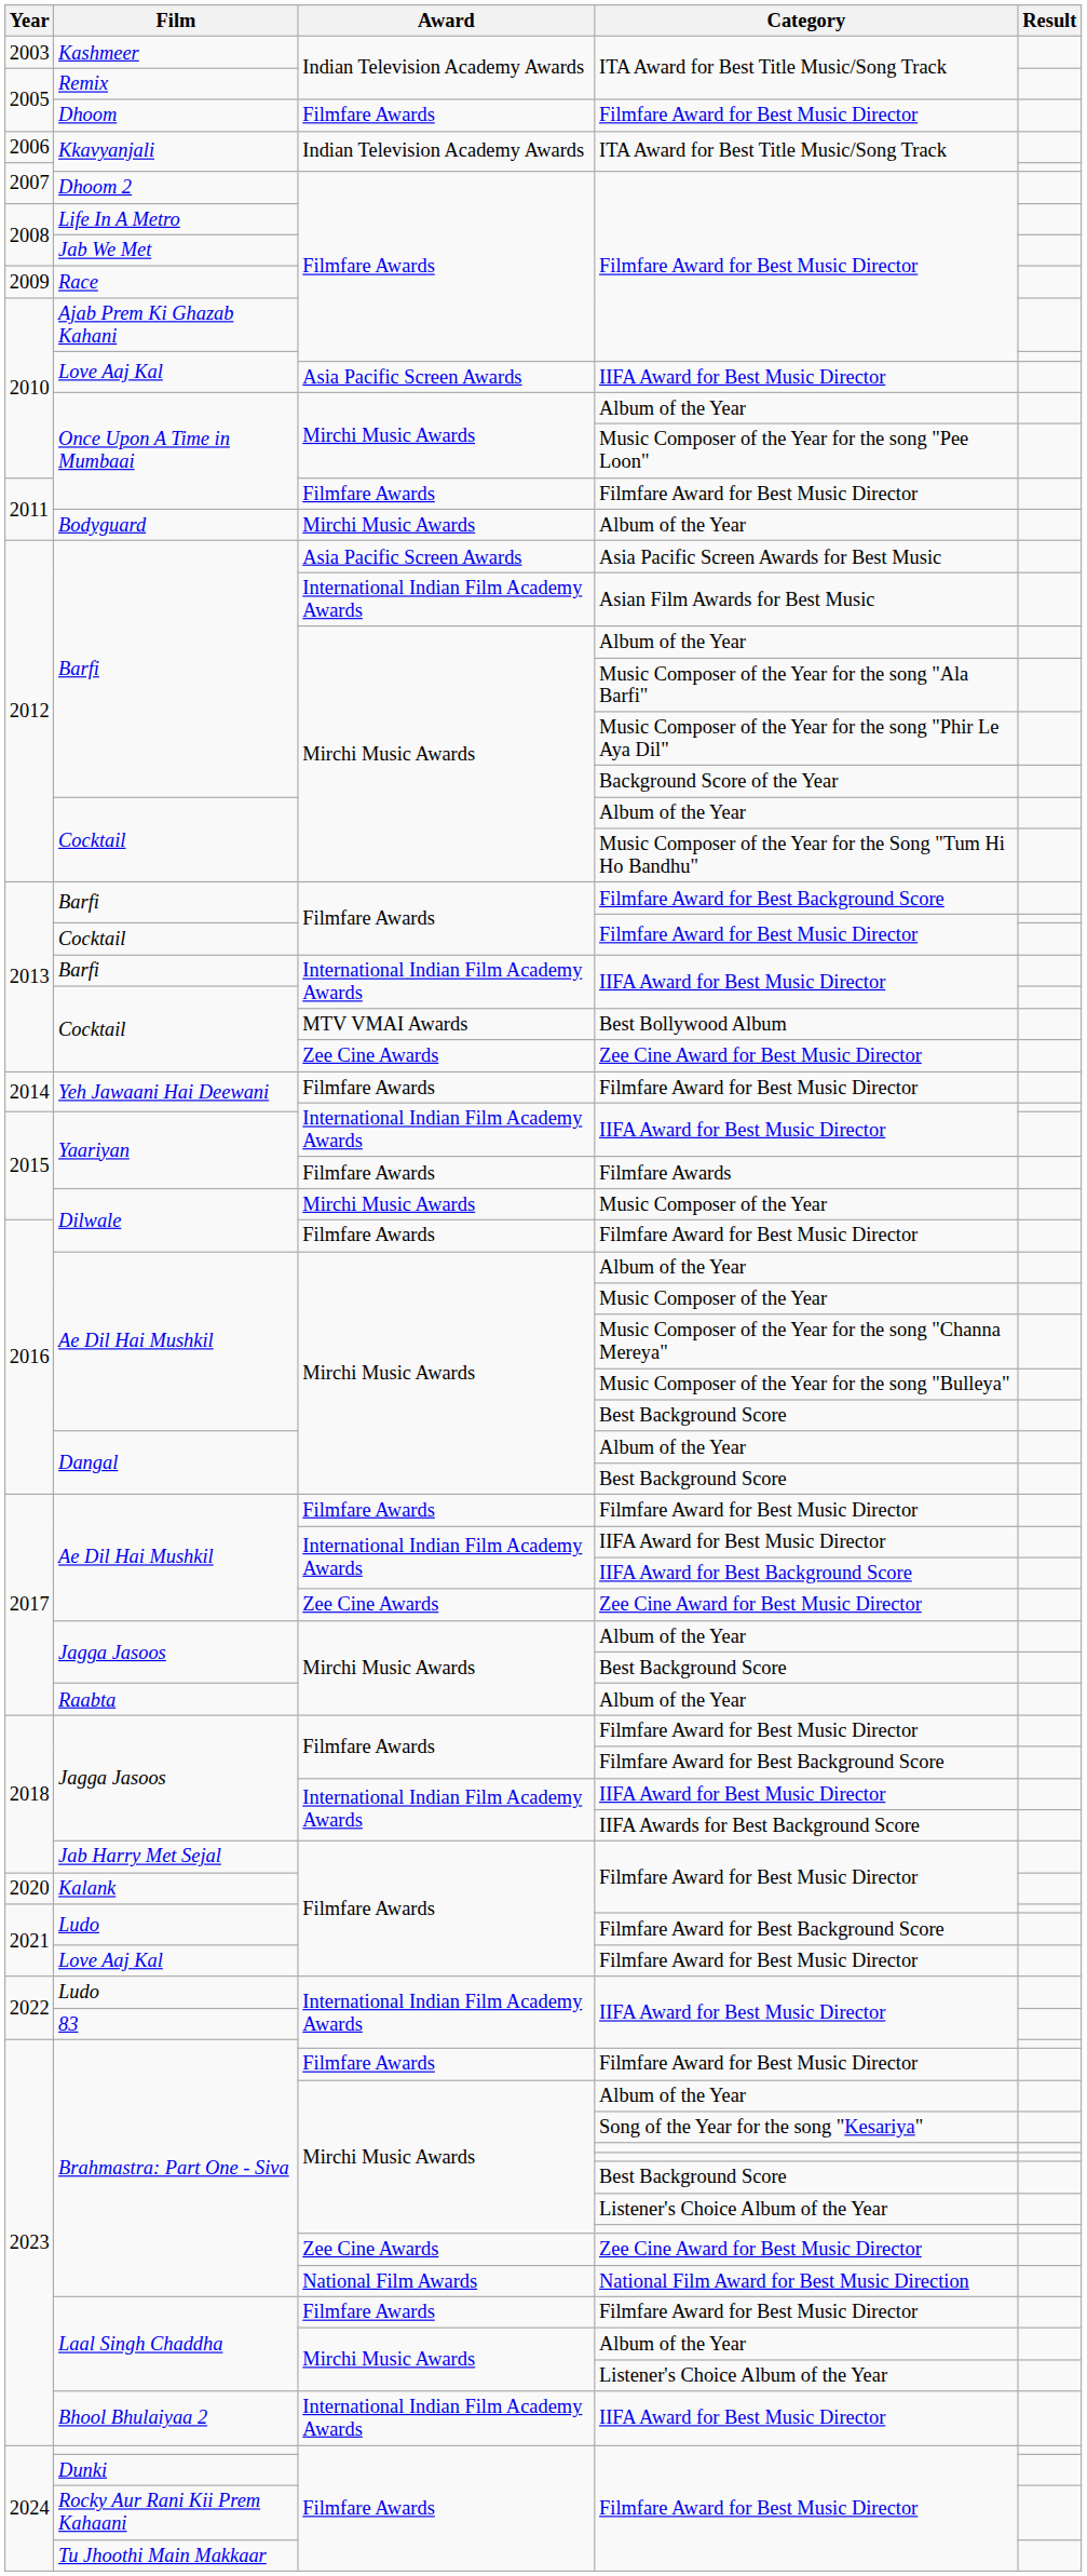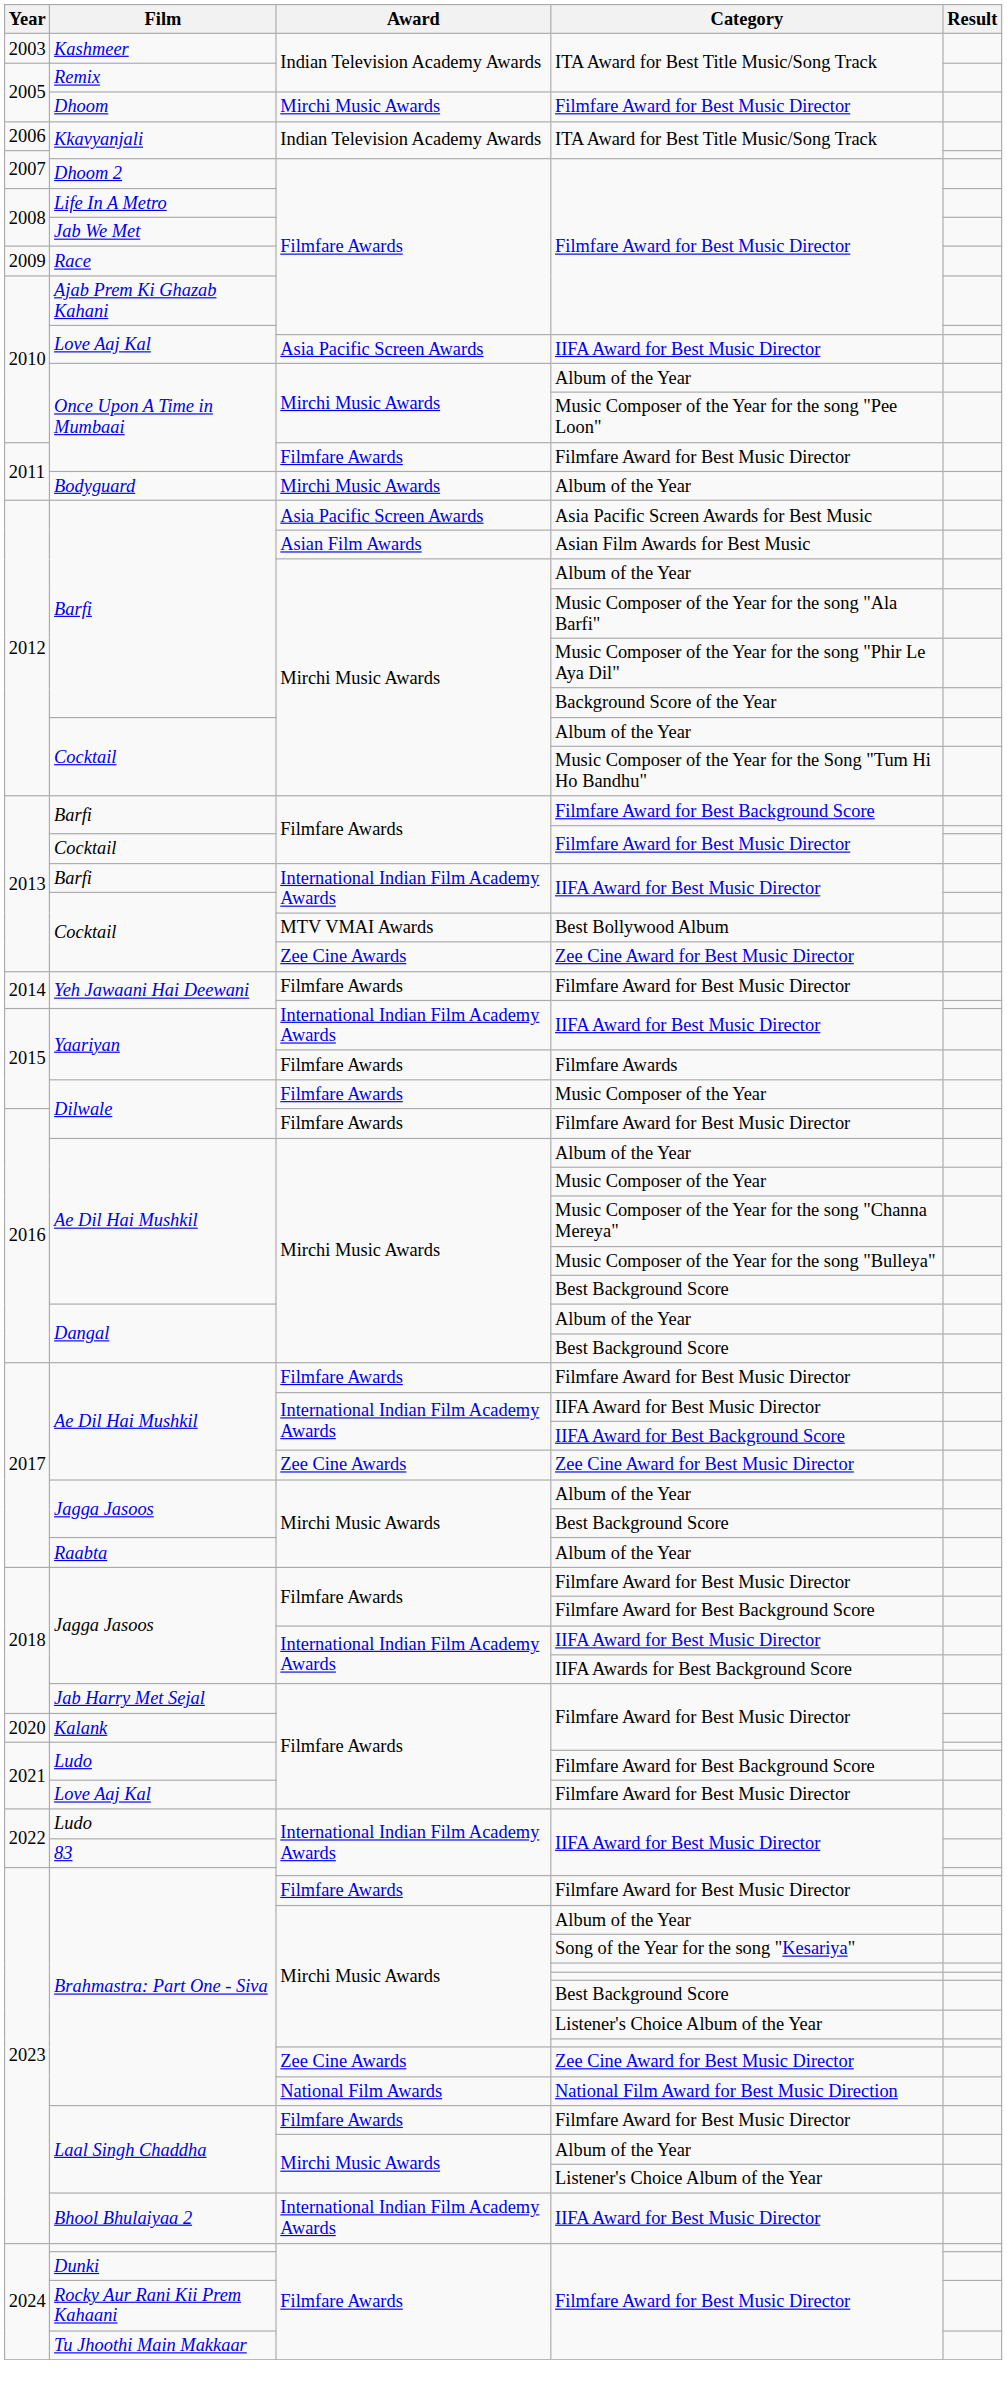Dhoom | Award: Filmfare Awards -> Mirchi Music Awards
Barfi / Asian Film Awards for Best Music | Award: International Indian Film Academy Awards -> Asian Film Awards
Dilwale / Music Composer of the Year | Award: Mirchi Music Awards -> Filmfare Awards
